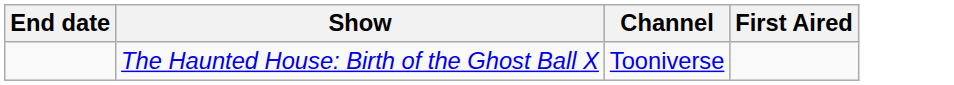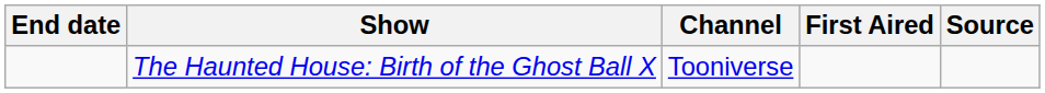+ column: Source
